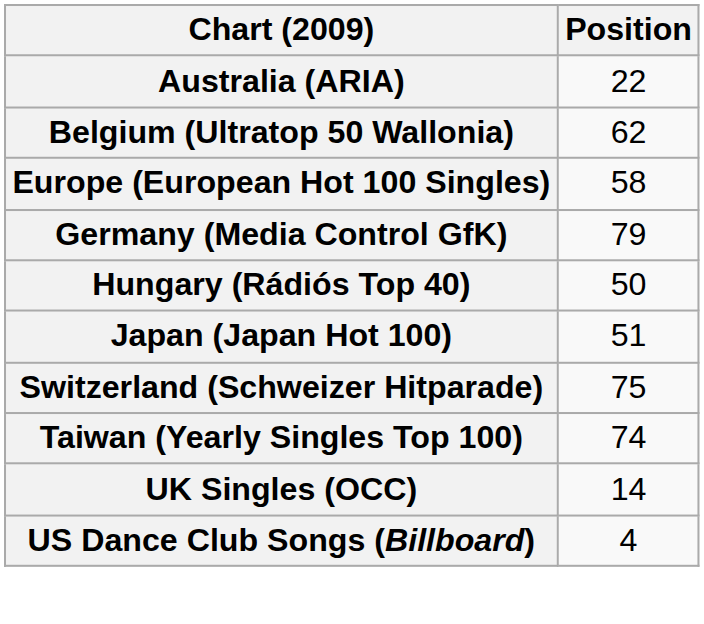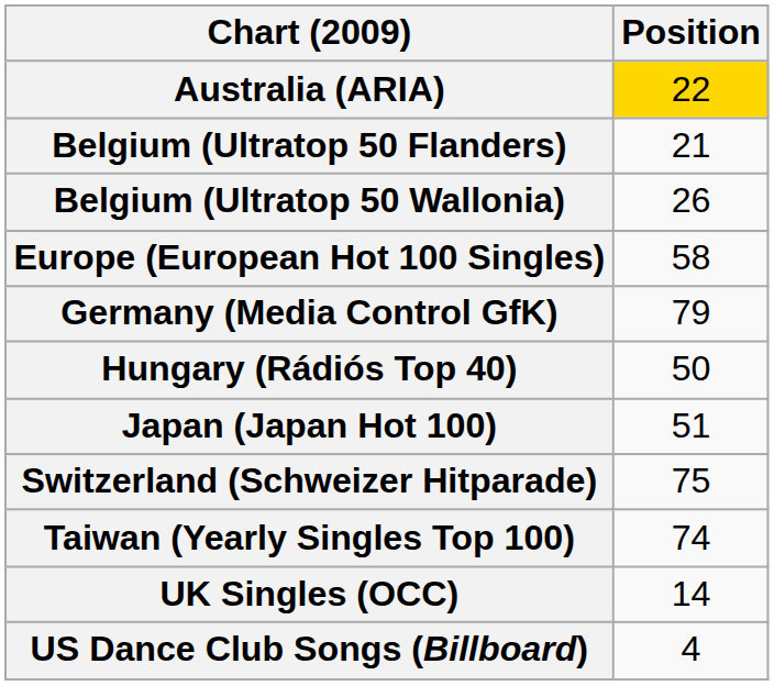Australia (ARIA) | Position: no background -> gold background
+ row: Belgium (Ultratop 50 Flanders) | 21
Belgium (Ultratop 50 Wallonia) | Position: 62 -> 26
